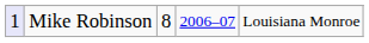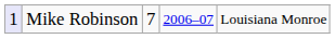Mike Robinson | column 3: 8 -> 7
